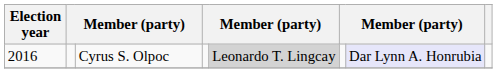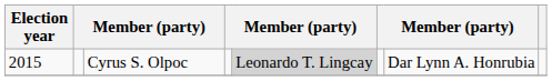Cyrus S. Olpoc | Election year: 2016 -> 2015
Cyrus S. Olpoc | column 7: lavender background -> no background
